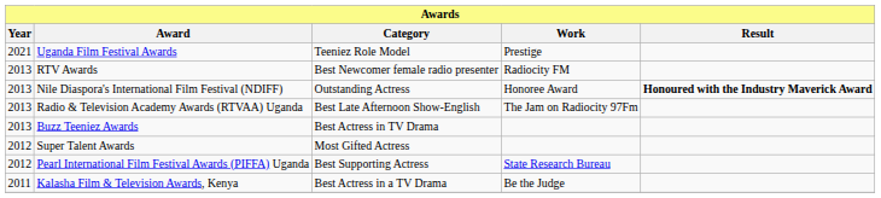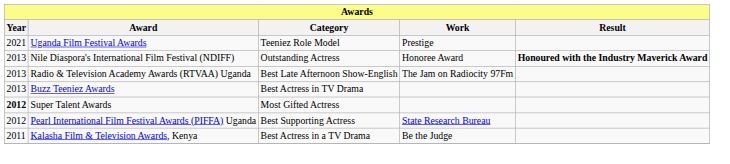- row: 2013 | RTV Awards | Best Newcomer female radio presenter | Radiocity FM
Super Talent Awards | Year: normal -> bold
